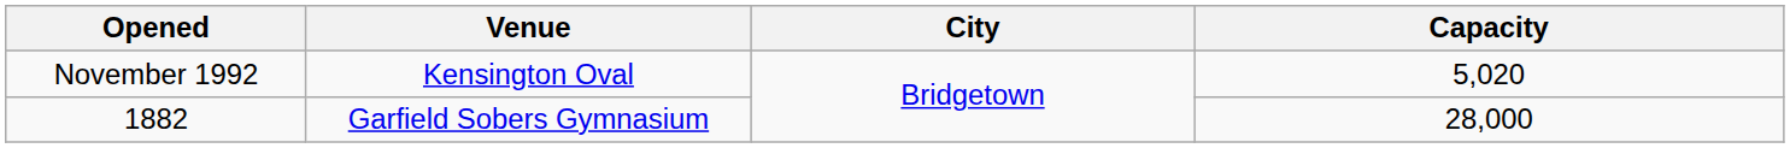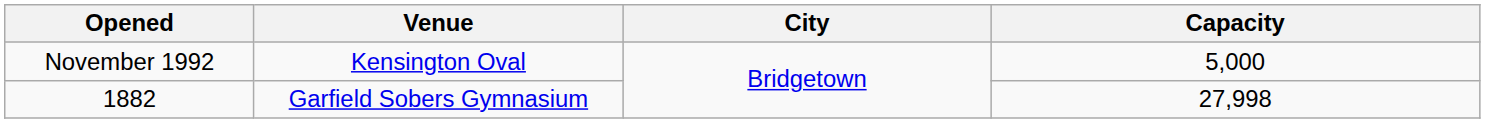November 1992 | Capacity: 5,020 -> 5,000
1882 | Capacity: 28,000 -> 27,998
